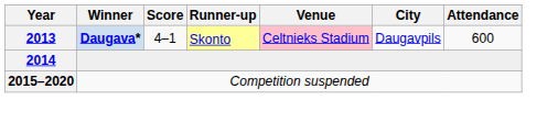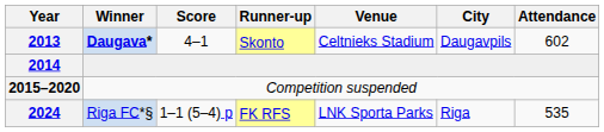2013 | Venue: pink background -> no background
2013 | Attendance: 600 -> 602
+ row: 2024 | Riga FC*§ | 1–1 (5–4) p | FK RFS | LNK Sporta Parks | Riga | 535
